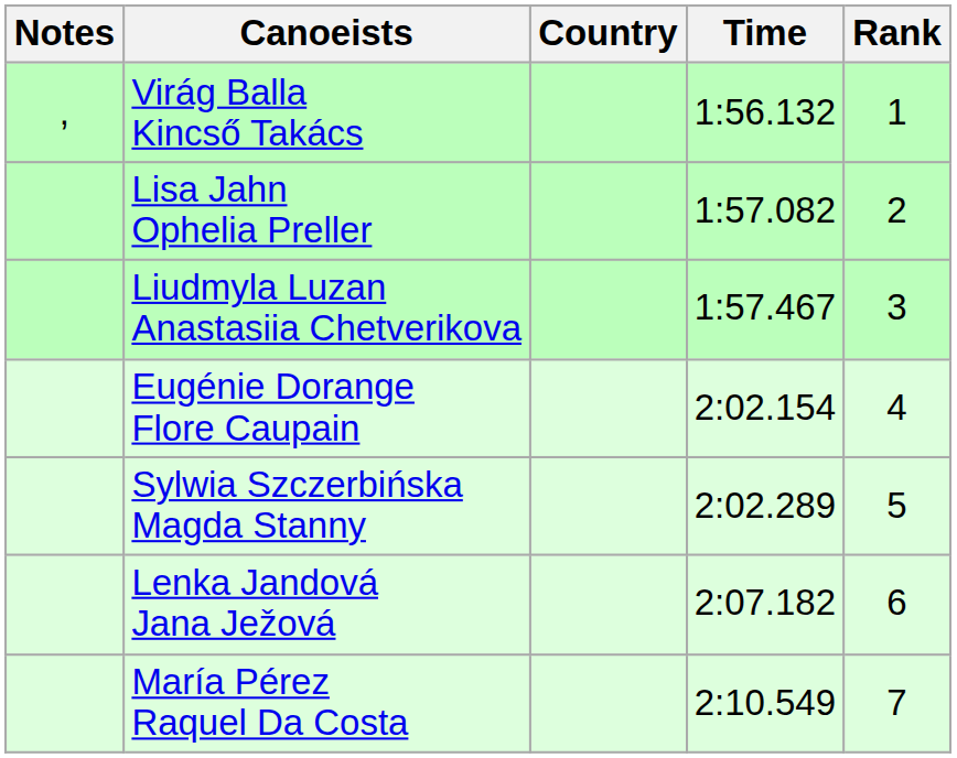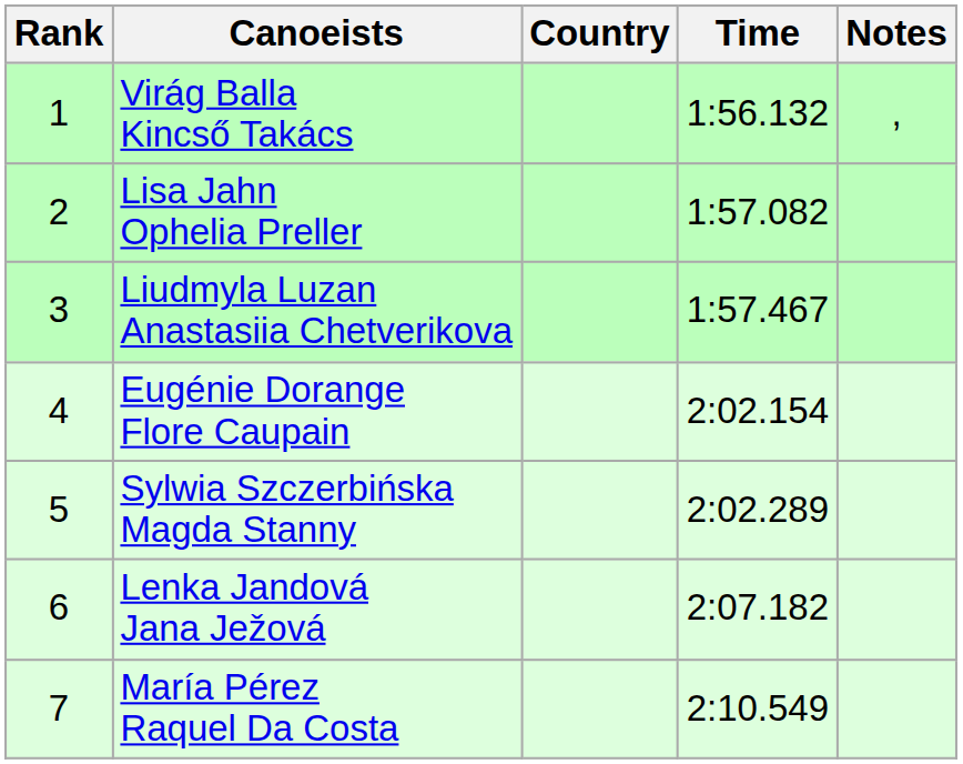columns swapped: Rank <-> Notes
